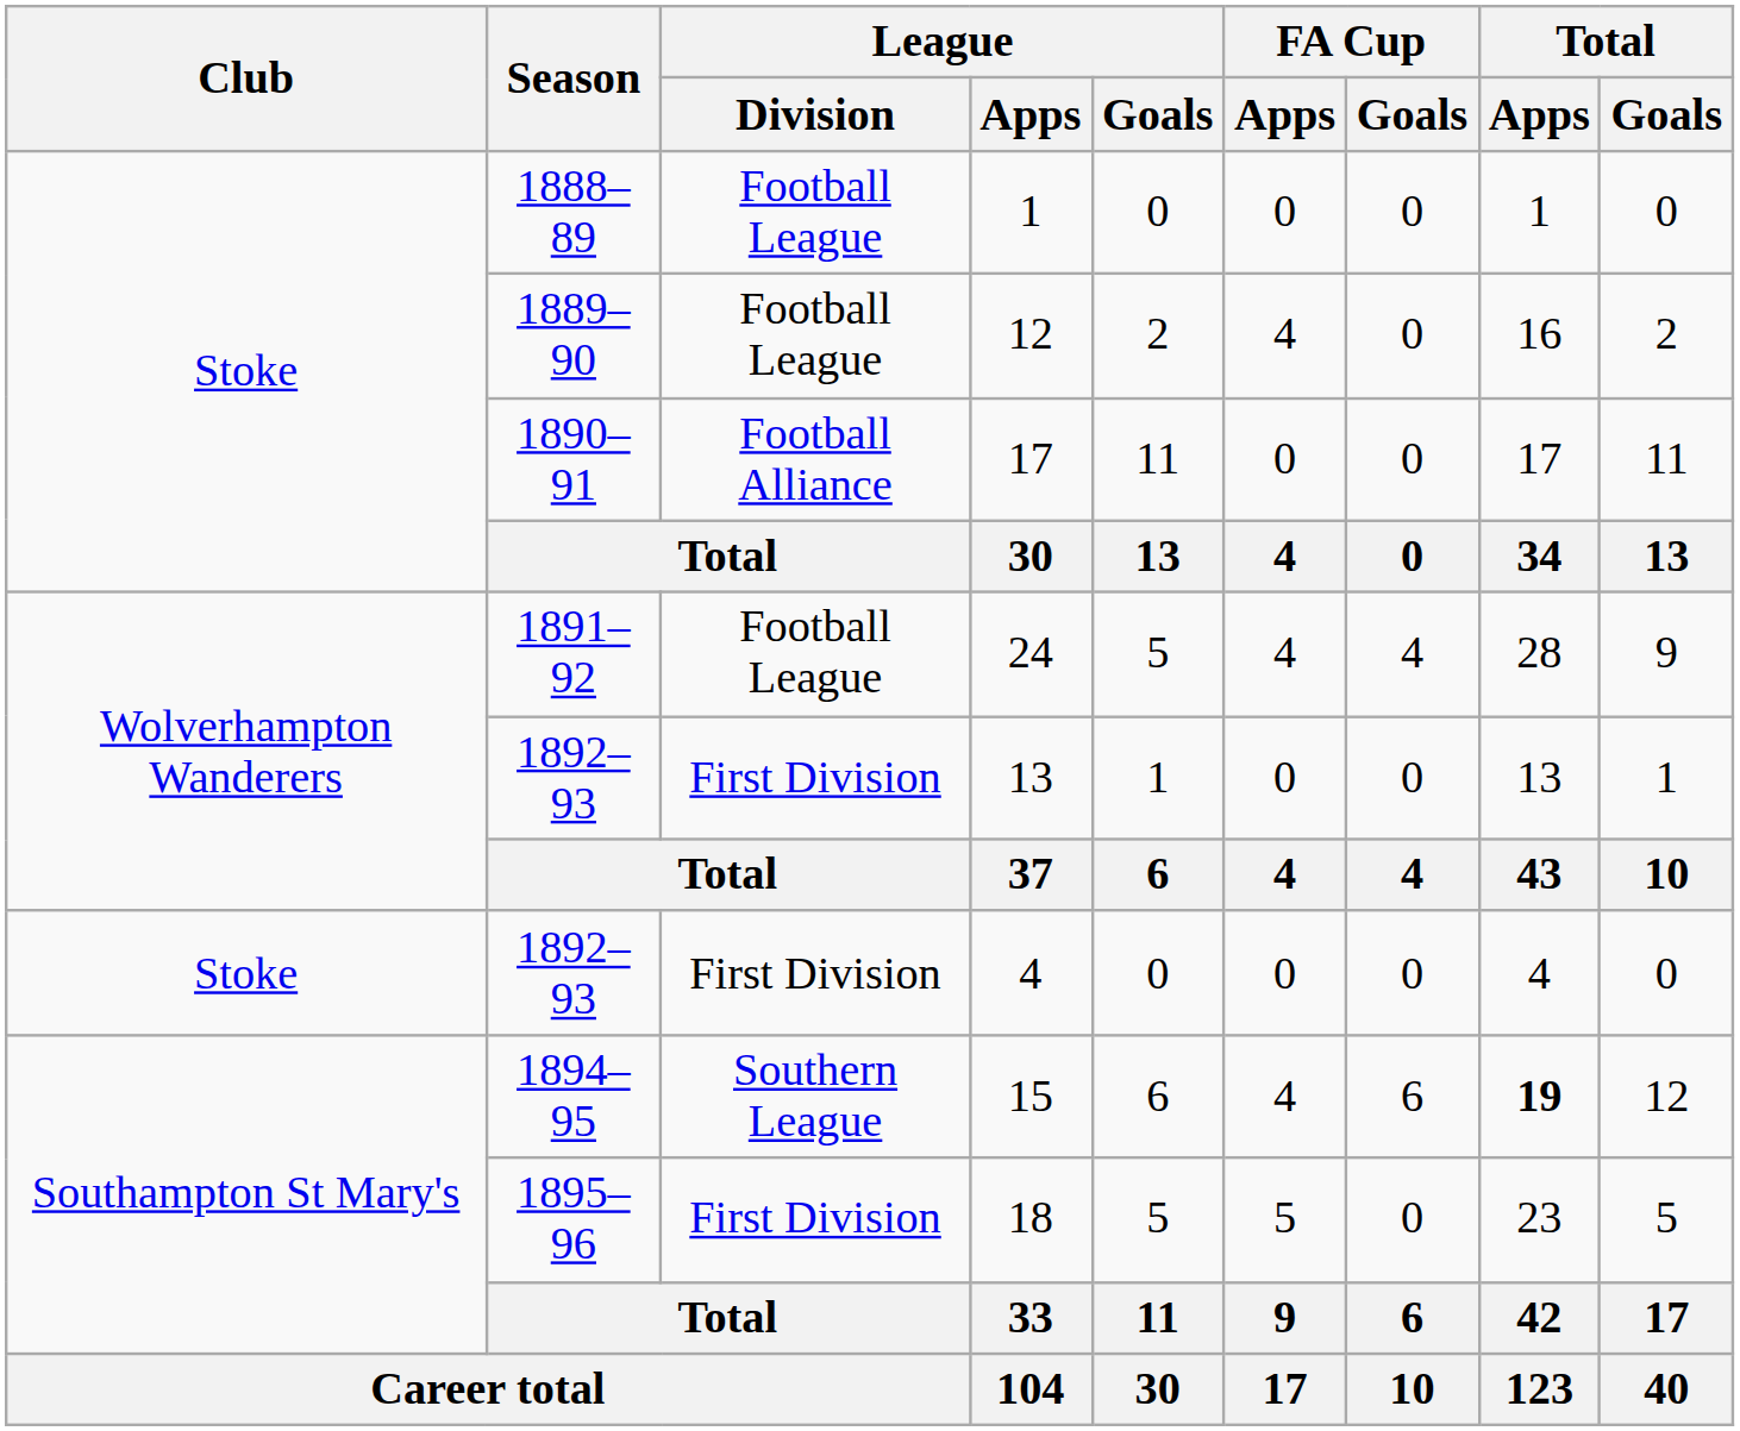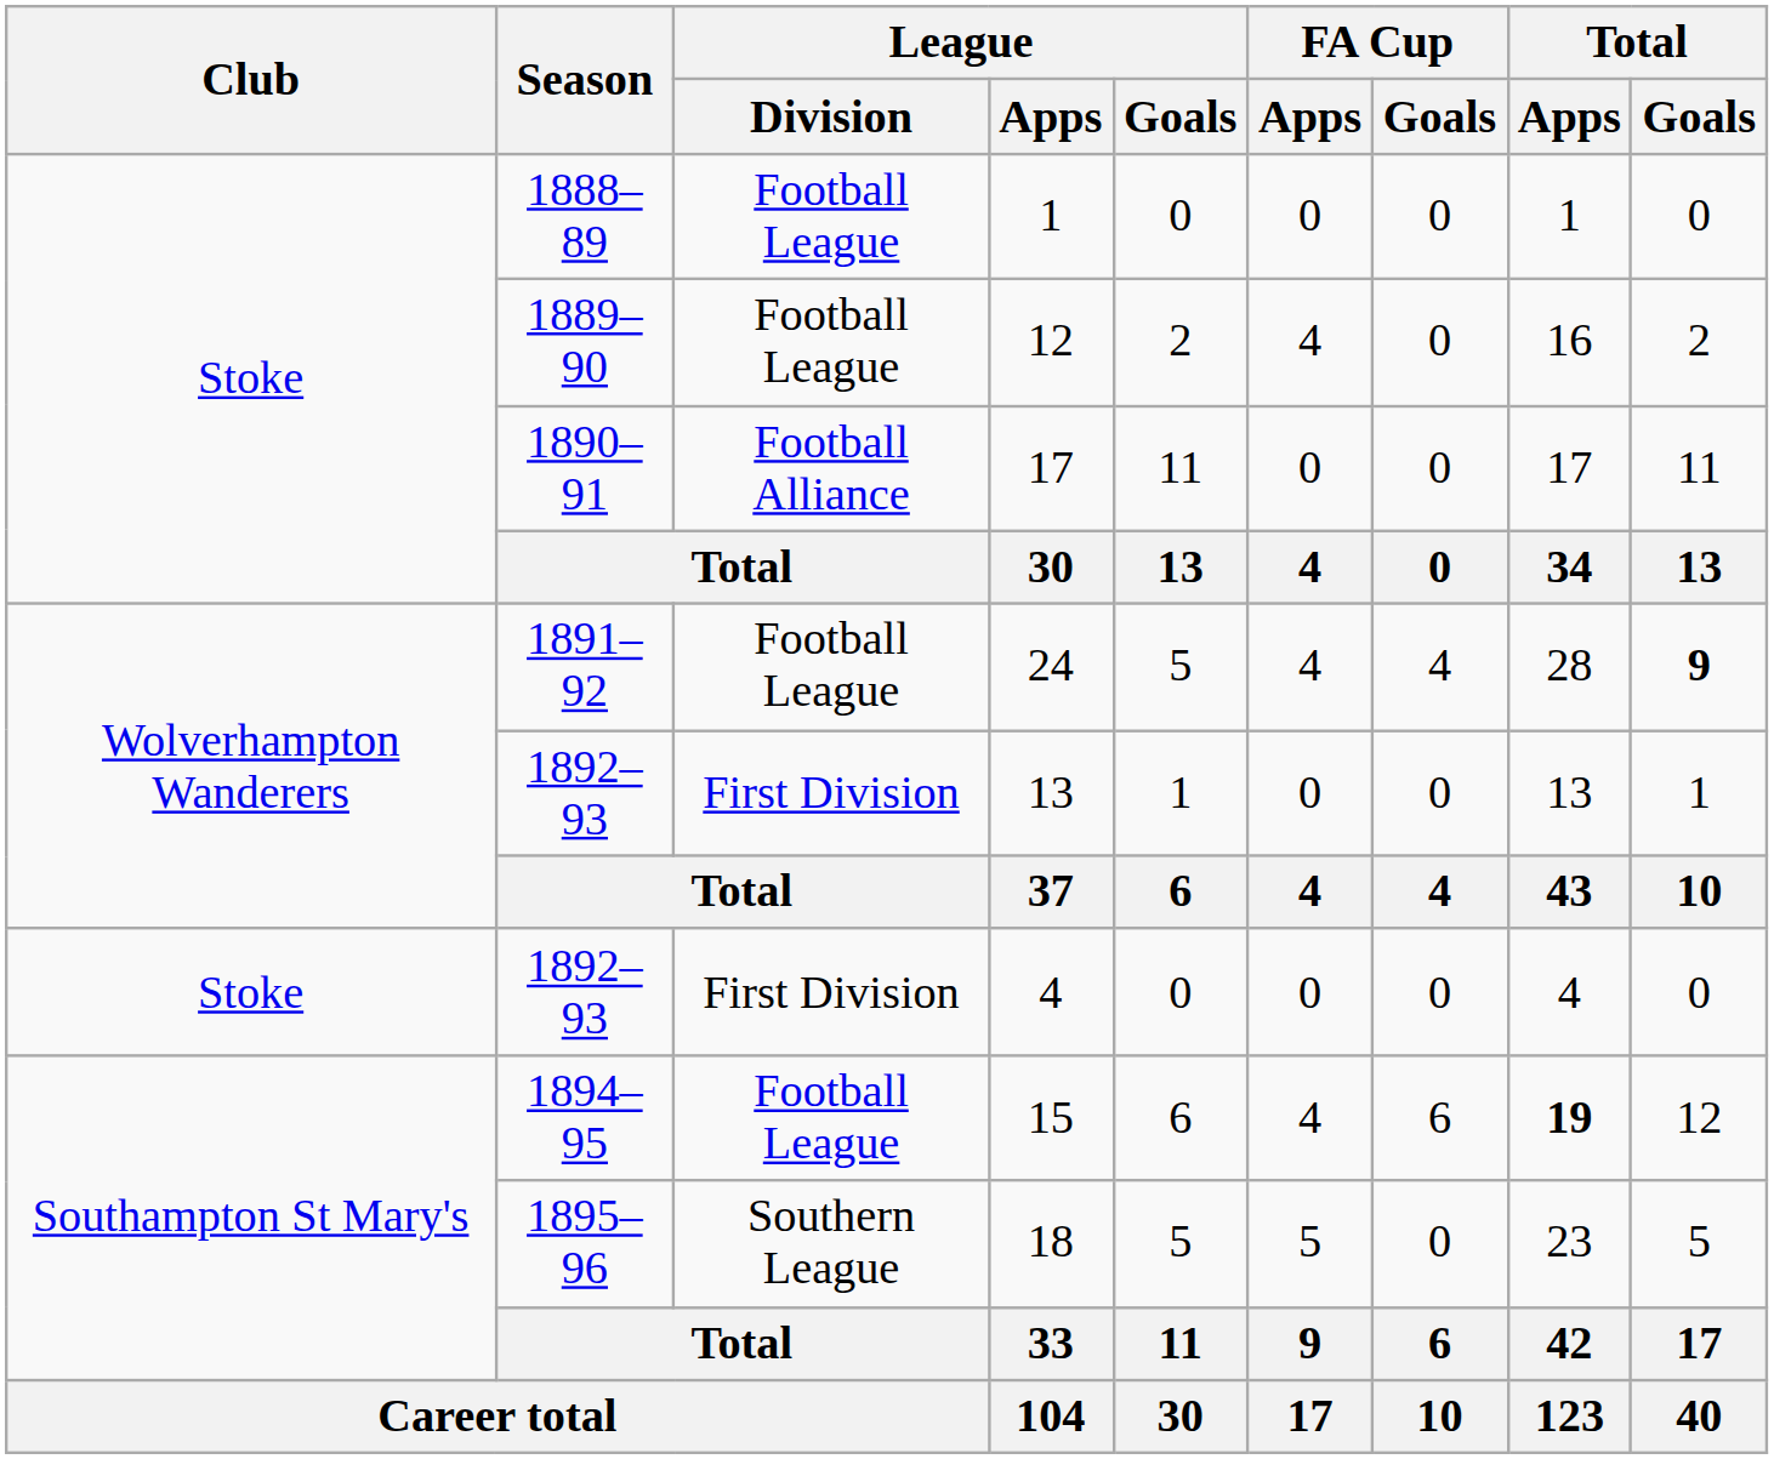24 | Total / Goals: normal -> bold
15 | League / Division: Southern League -> Football League
18 | League / Division: First Division -> Southern League
